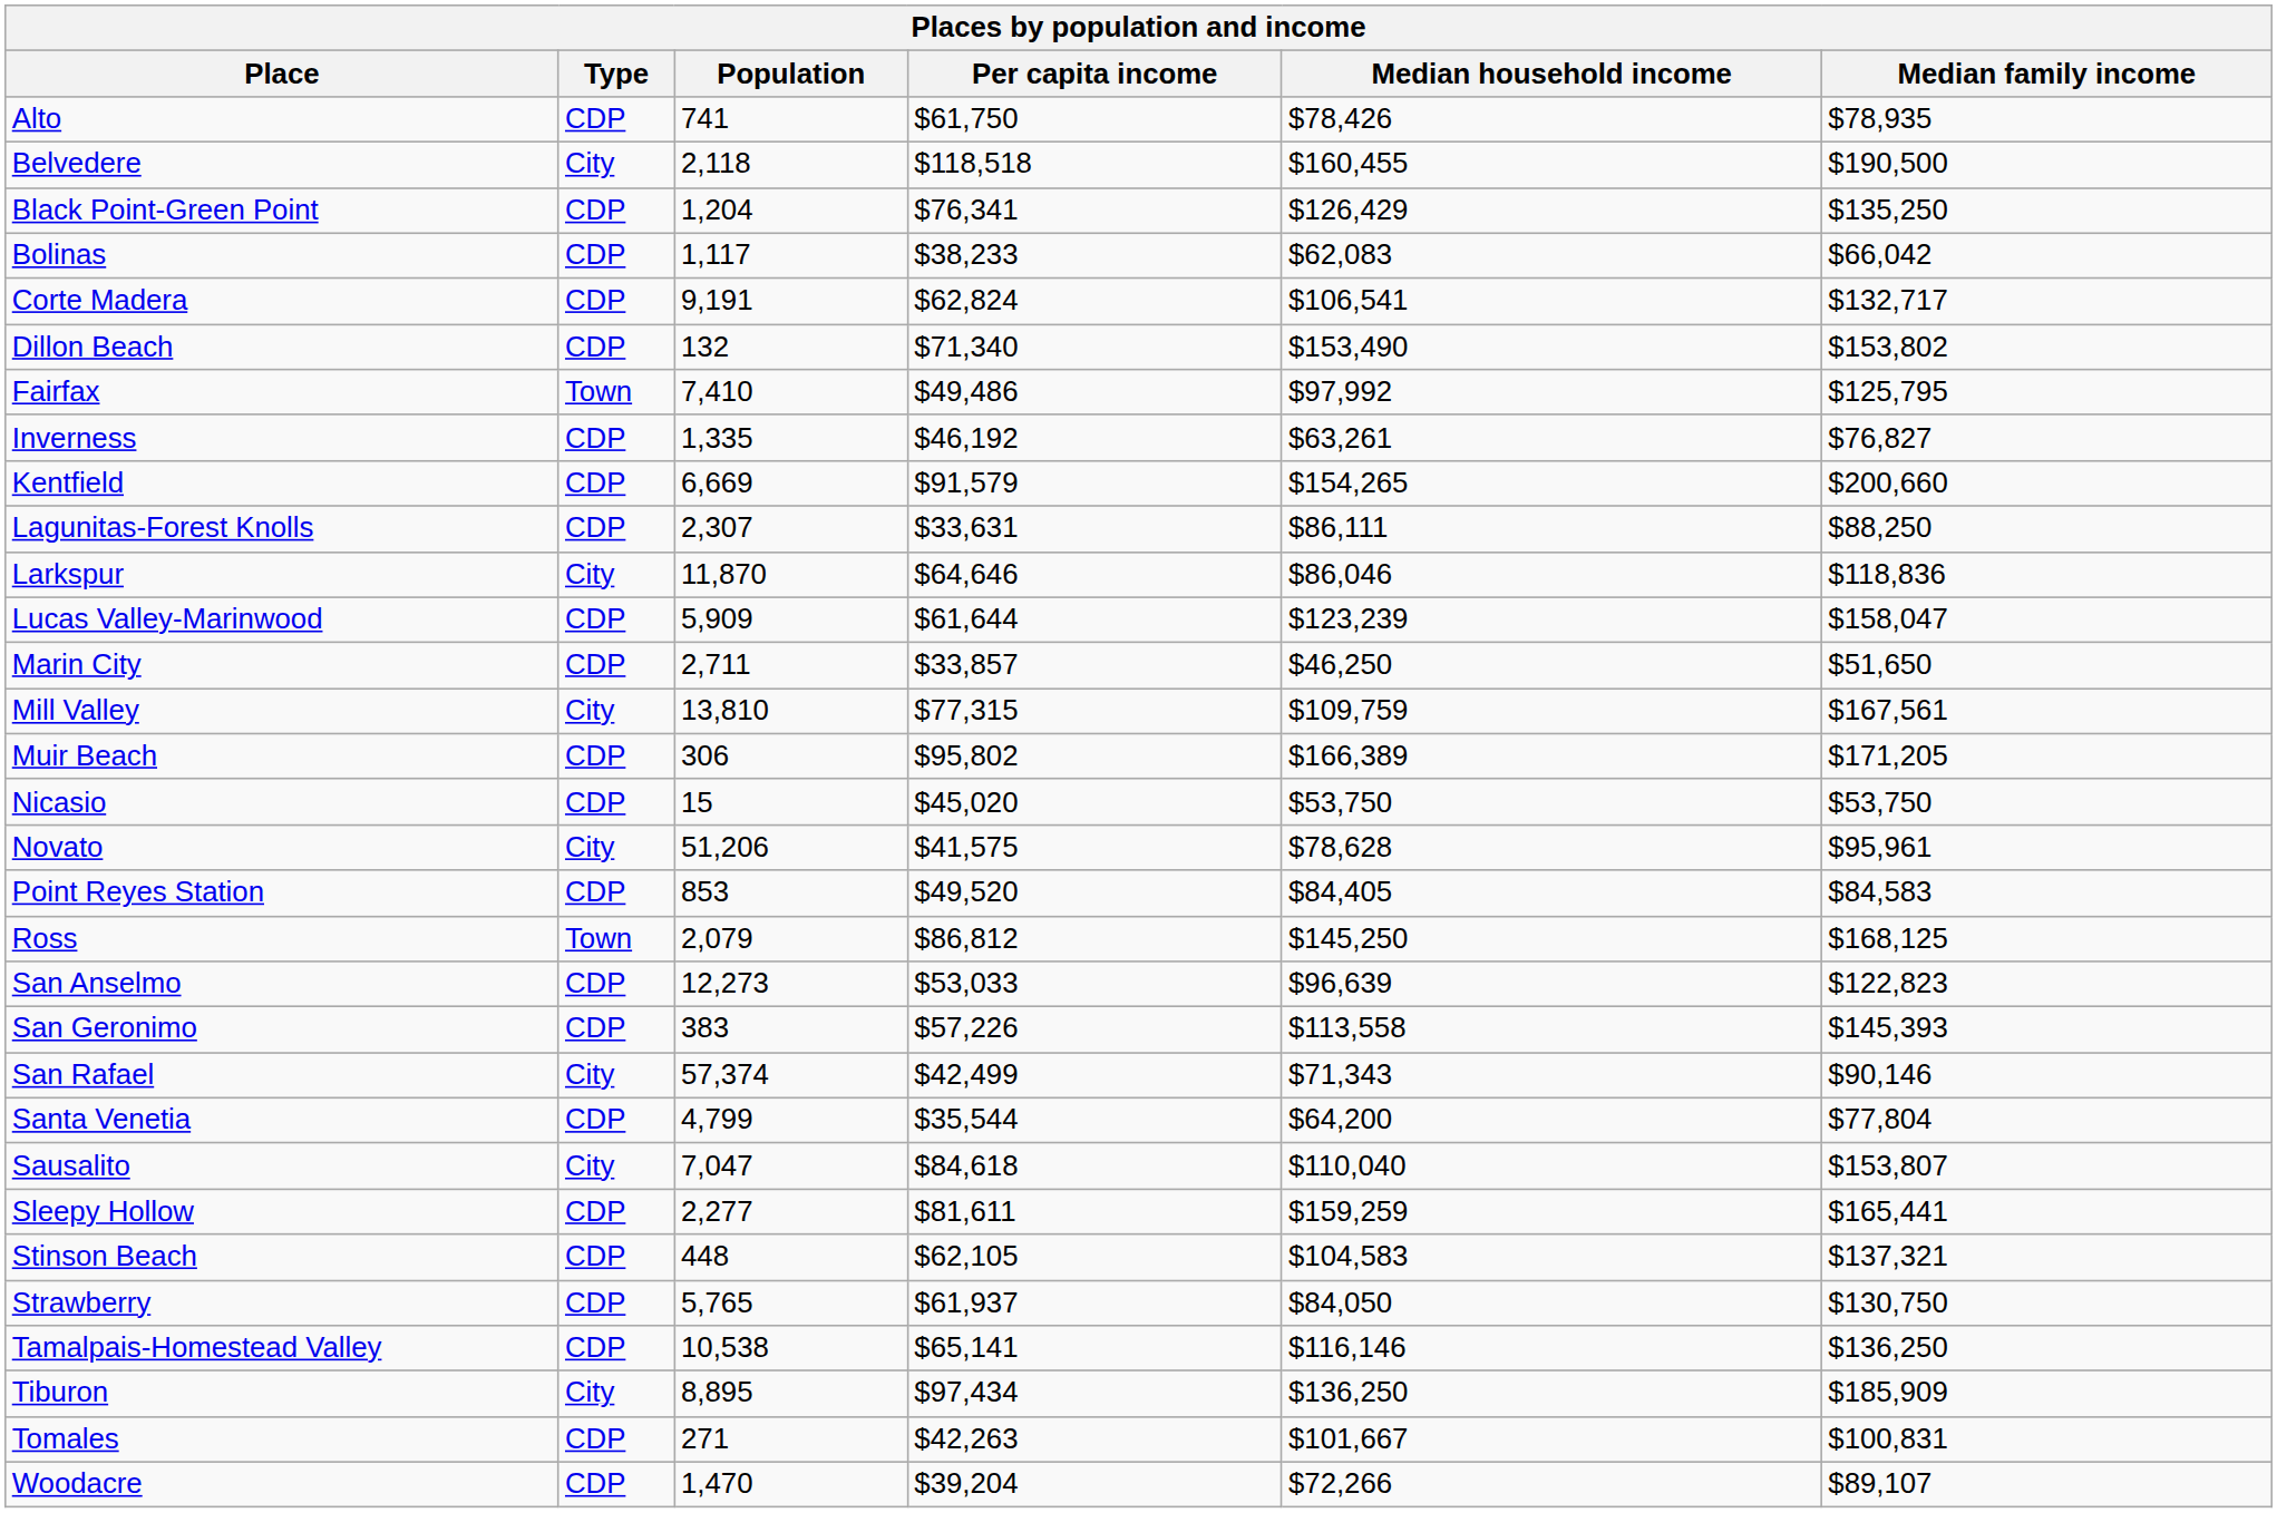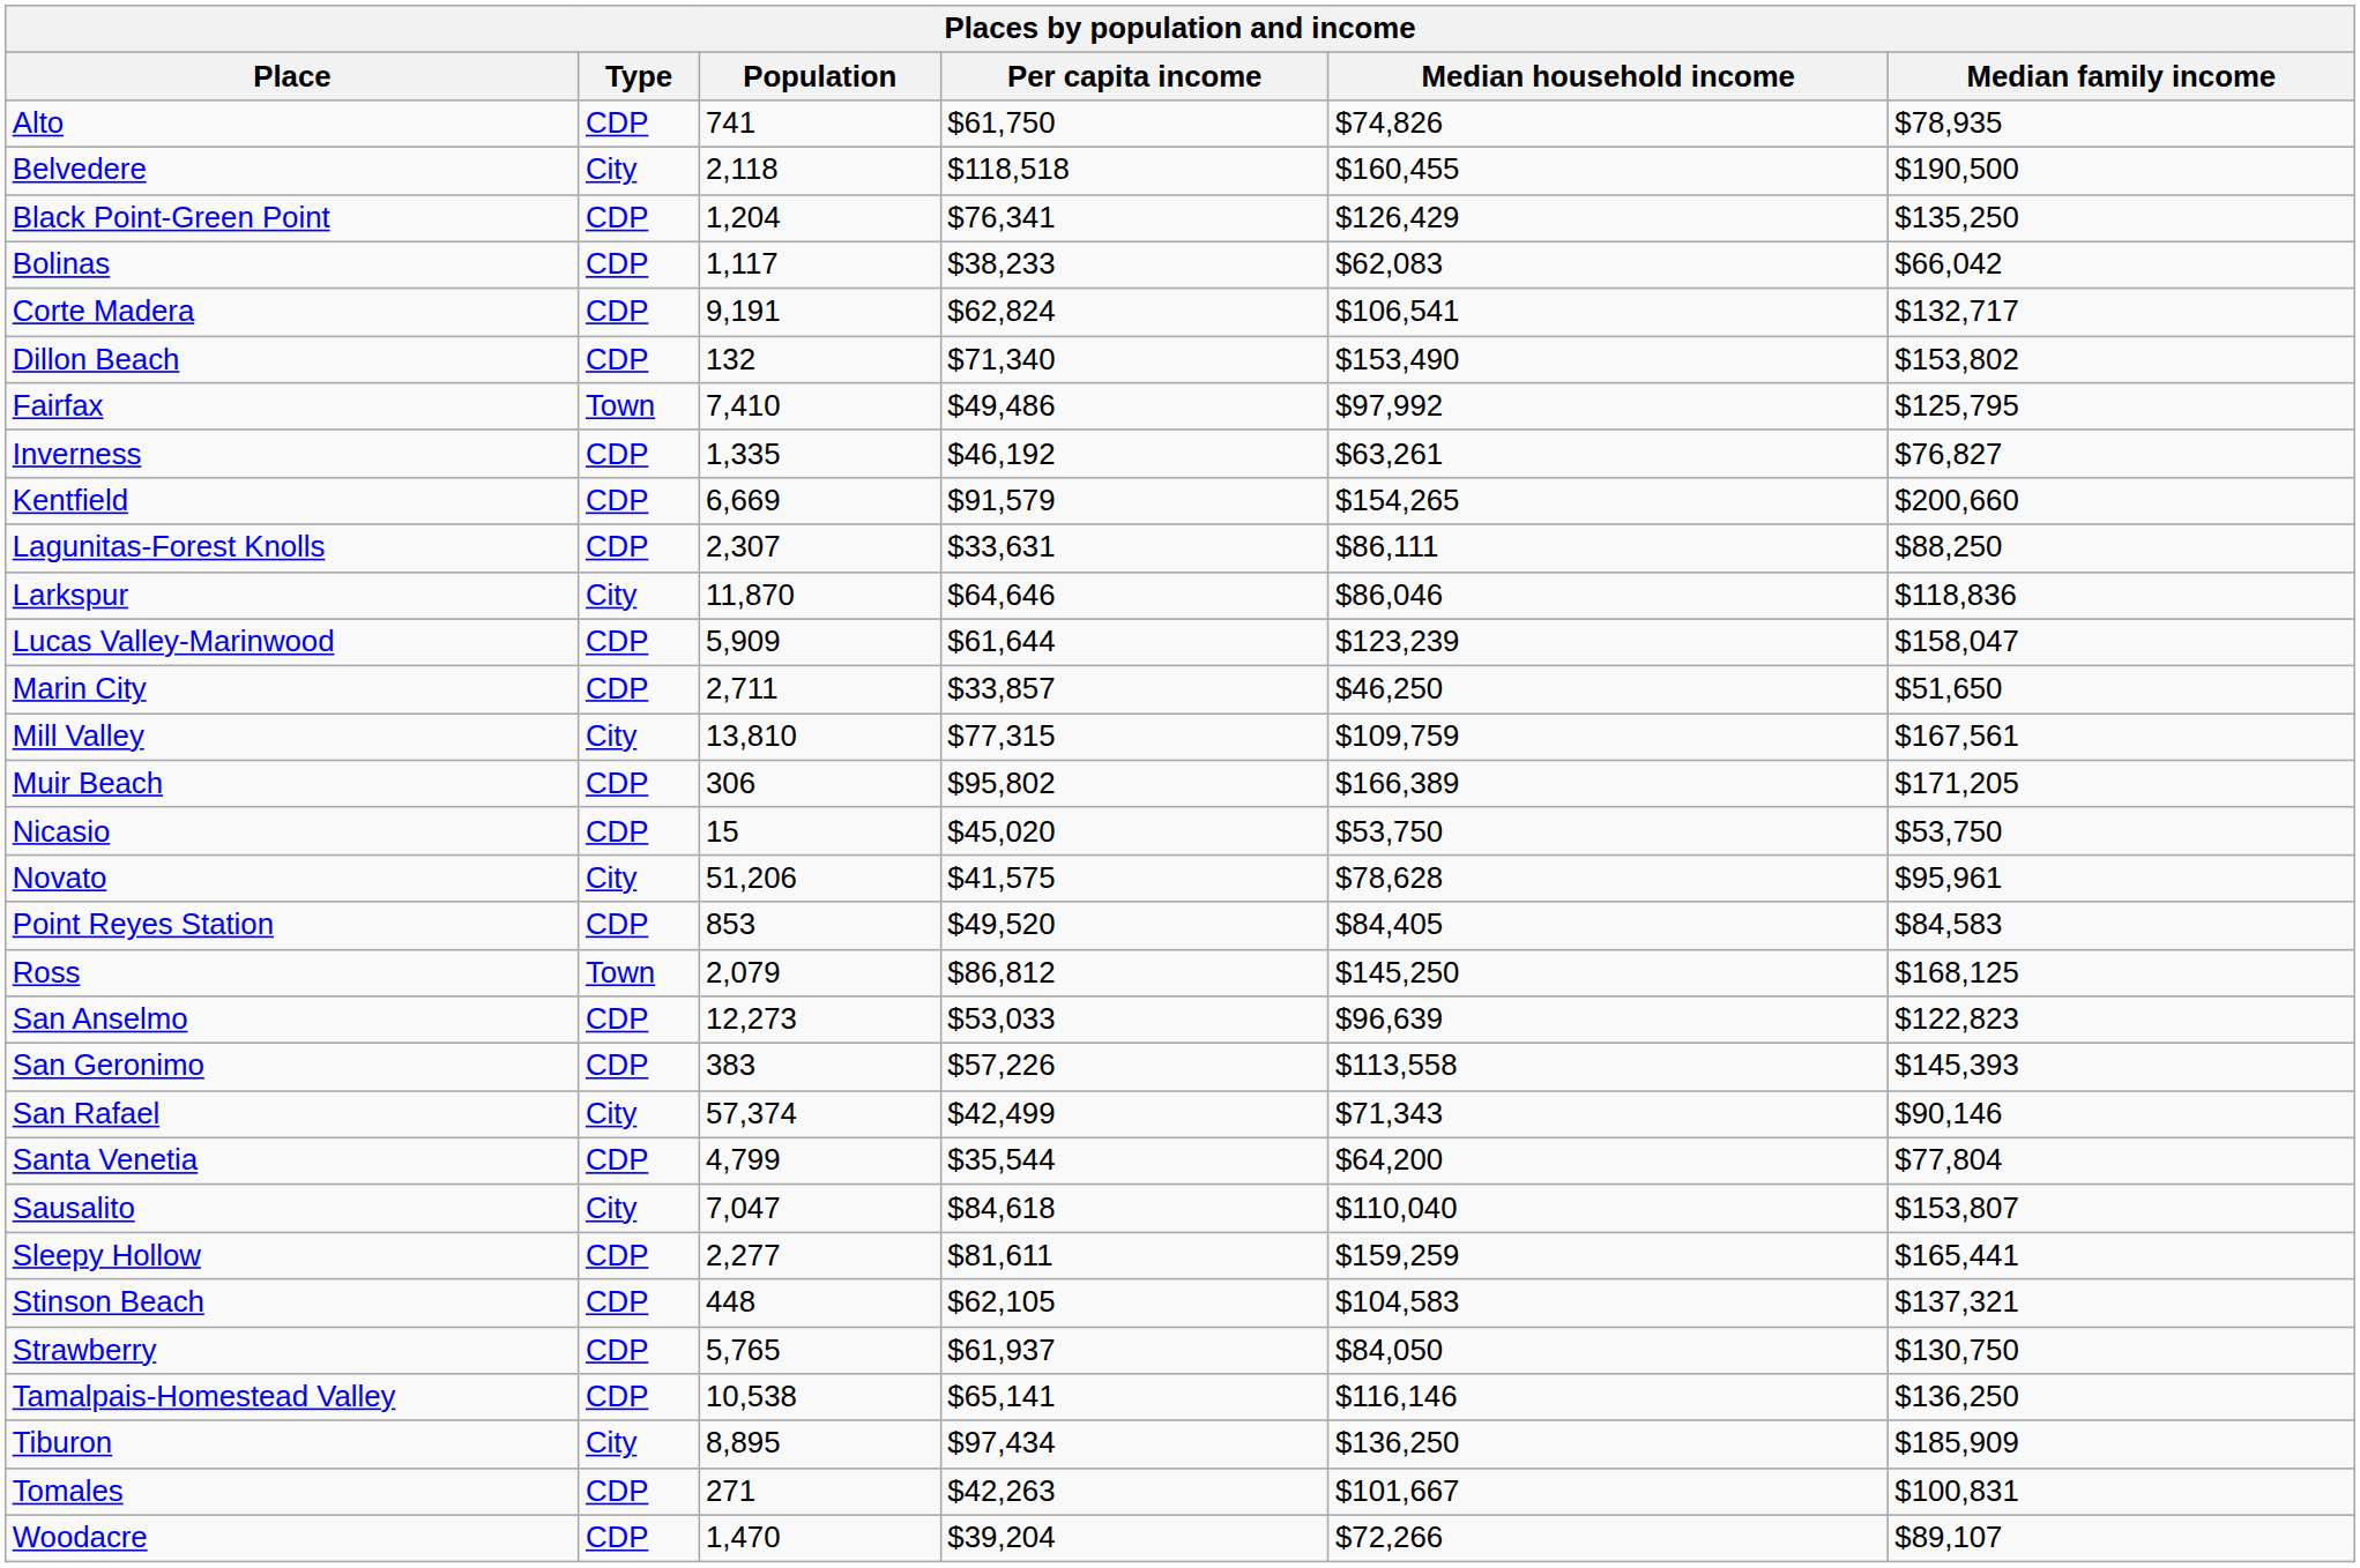Alto | Median household income: $78,426 -> $74,826
